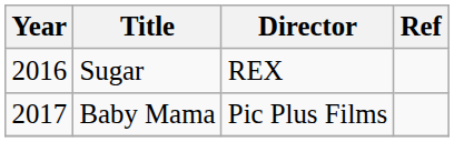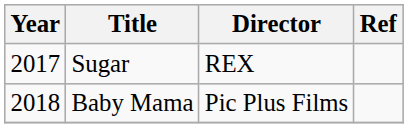Sugar | Year: 2016 -> 2017
Baby Mama | Year: 2017 -> 2018
